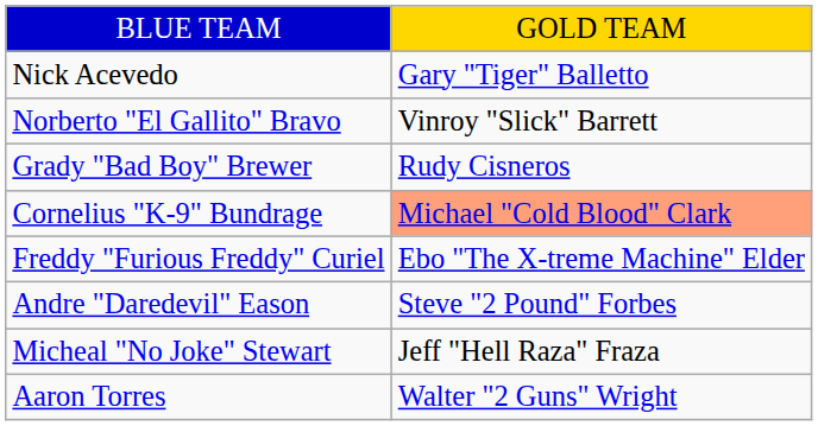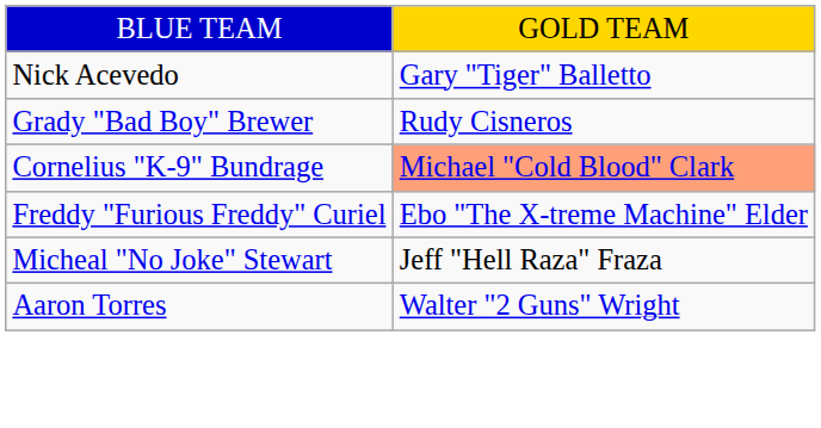- row: Norberto "El Gallito" Bravo | Vinroy "Slick" Barrett
- row: Andre "Daredevil" Eason | Steve "2 Pound" Forbes
